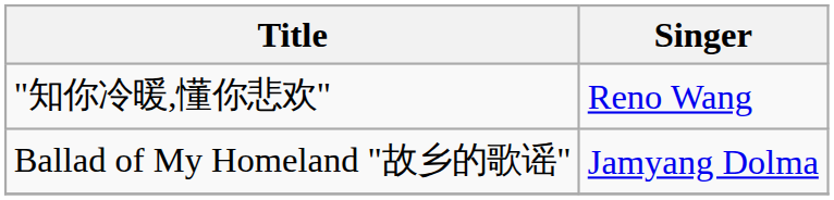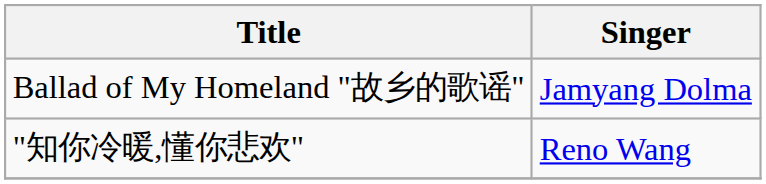rows swapped: Ballad of My Homeland "故乡的歌谣" <-> "知你冷暖,懂你悲欢"
